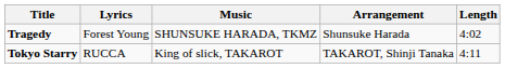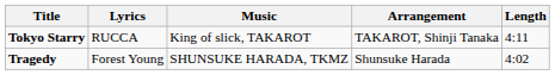rows swapped: Tragedy <-> Tokyo Starry
